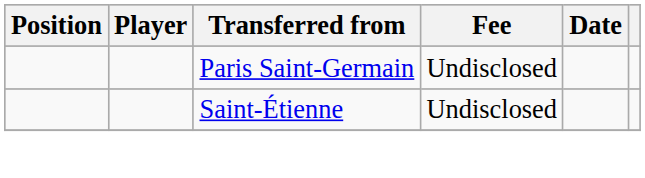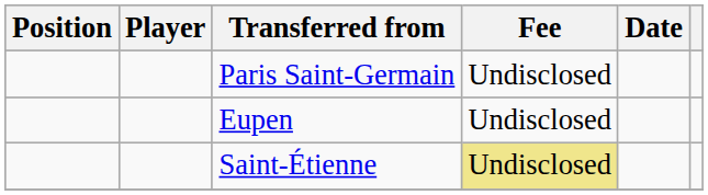+ row: Eupen | Undisclosed
Saint-Étienne | Fee: no background -> khaki background
